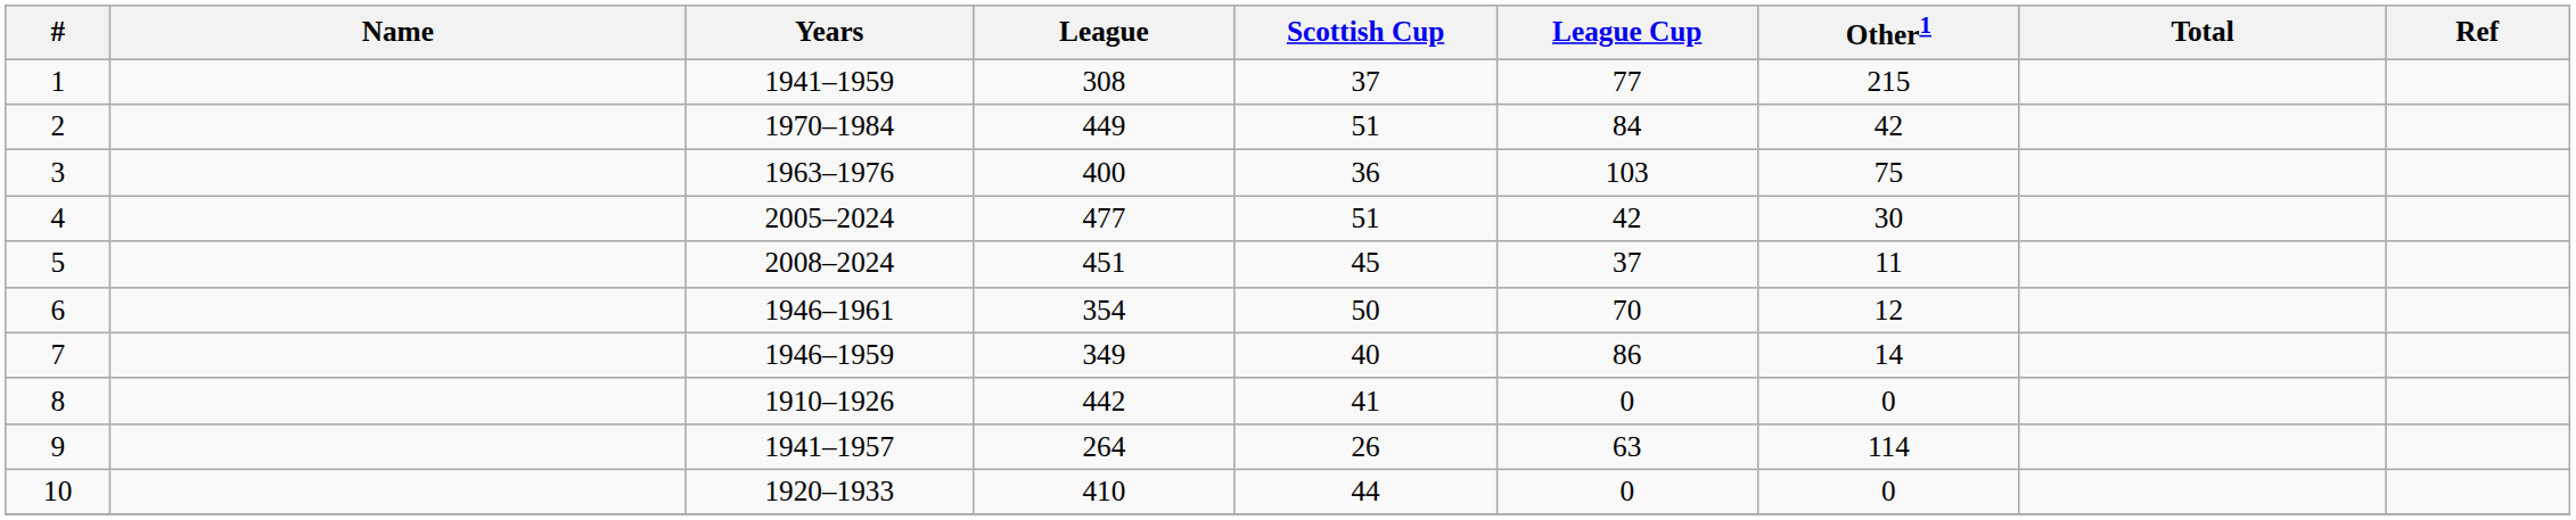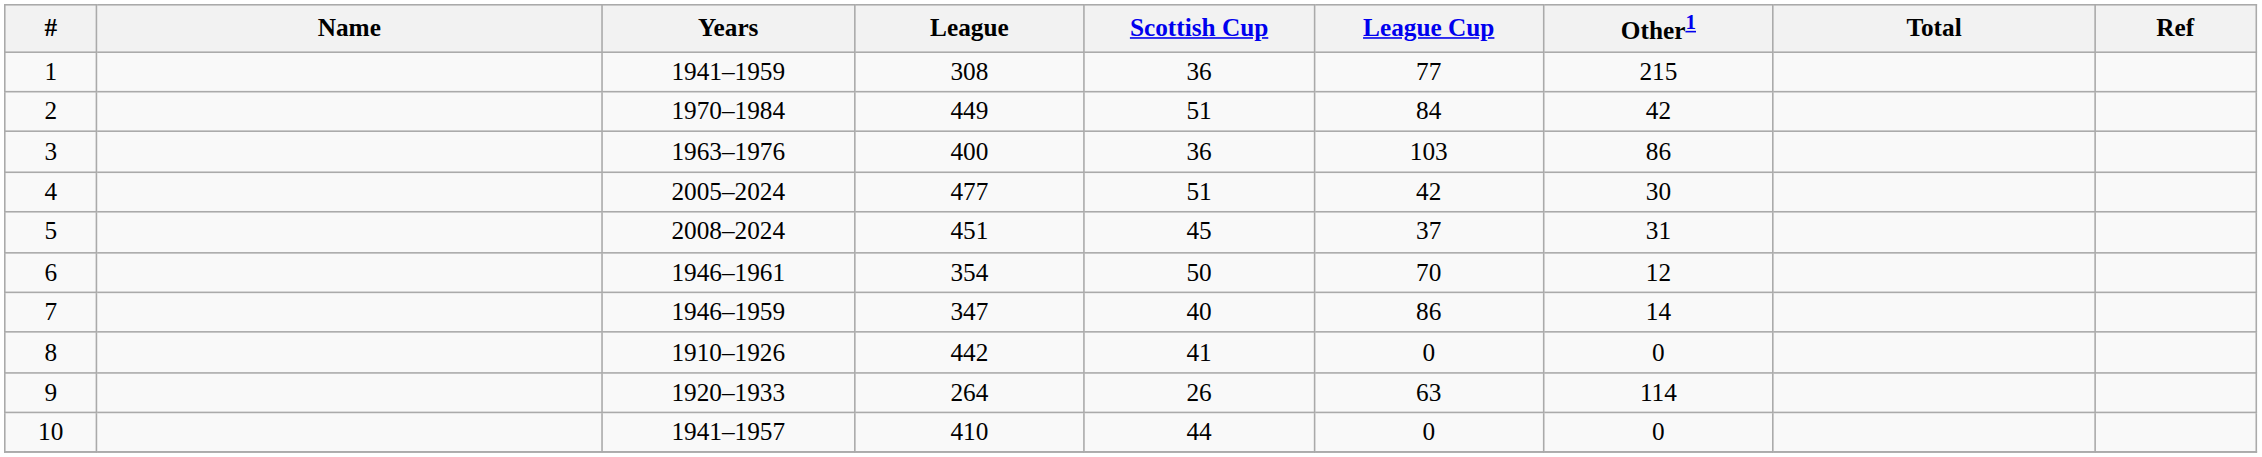1 | Scottish Cup: 37 -> 36
3 | Other1: 75 -> 86
5 | Other1: 11 -> 31
7 | League: 349 -> 347
9 | Years: 1941–1957 -> 1920–1933
10 | Years: 1920–1933 -> 1941–1957
